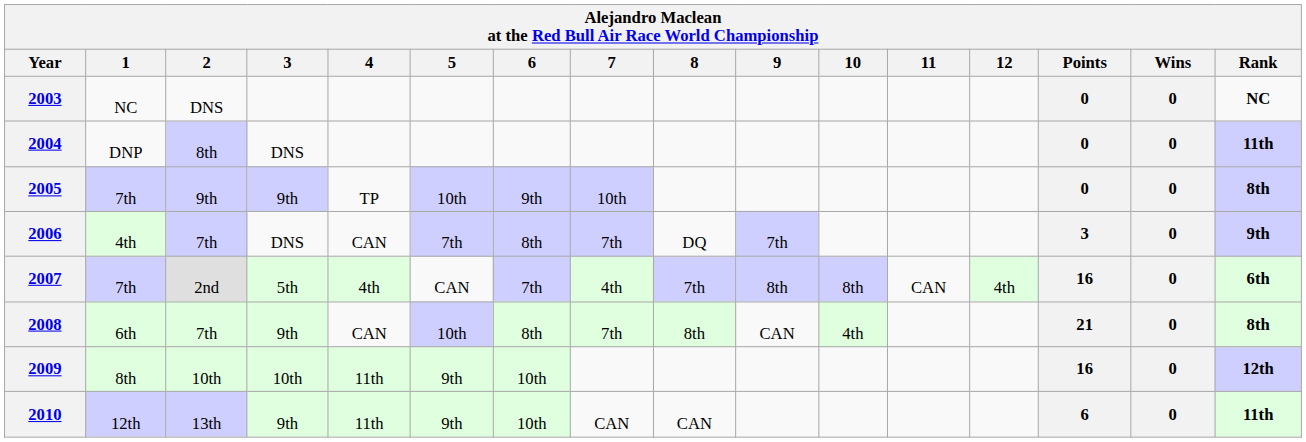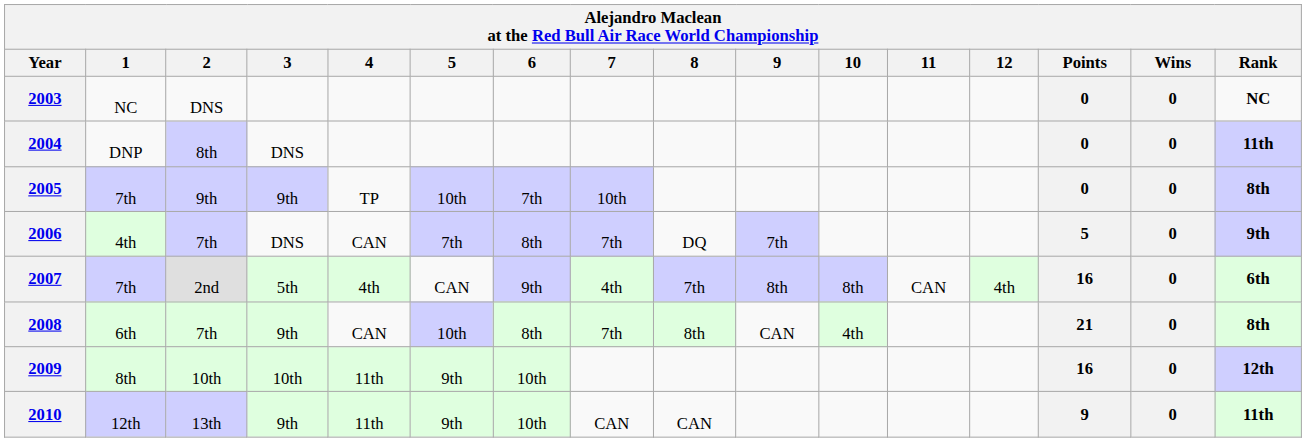2005 | 6: 9th -> 7th
2006 | Points: 3 -> 5
2007 | 6: 7th -> 9th
2010 | Points: 6 -> 9
